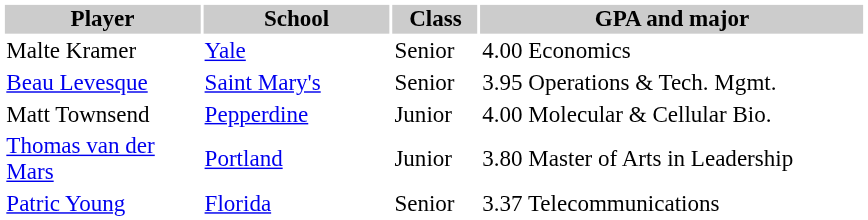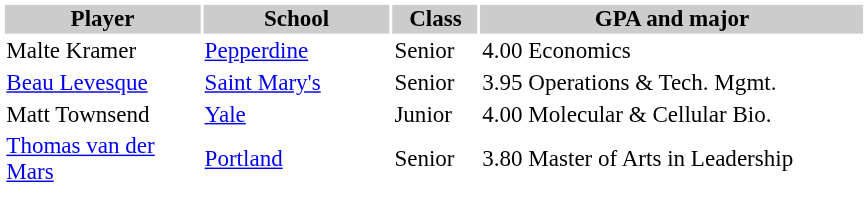Malte Kramer | School: Yale -> Pepperdine
Matt Townsend | School: Pepperdine -> Yale
Thomas van der Mars | Class: Junior -> Senior
- row: Patric Young | Florida | Senior | 3.37 Telecommunications
